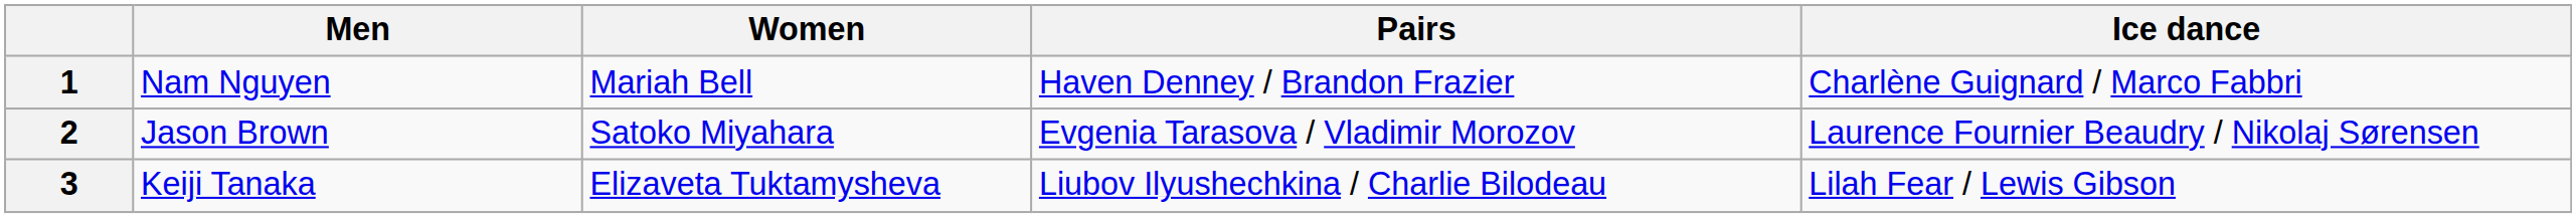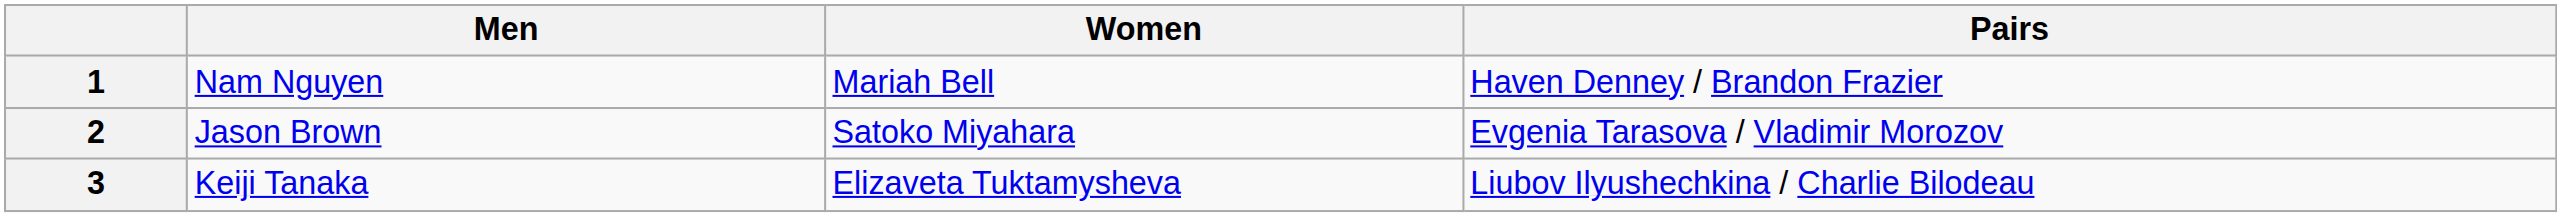- column: Ice dance | Charlène Guignard / Marco Fabbri | Laurence Fournier Beaudry / Nikolaj Sørensen | Lilah Fear / Lewis Gibson
